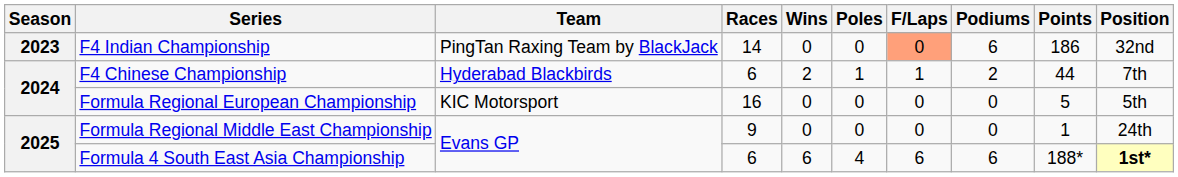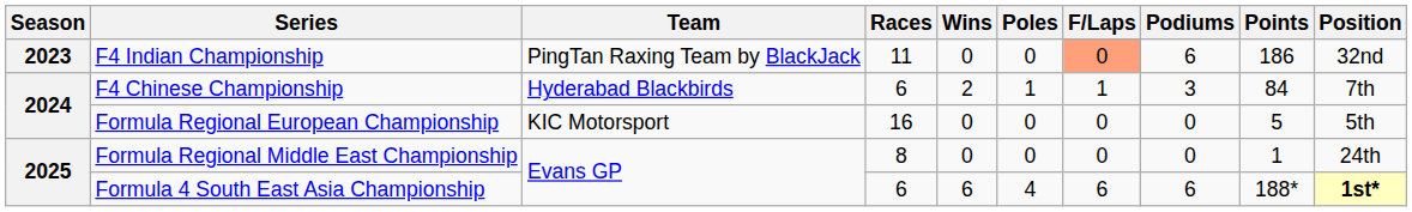F4 Indian Championship | Races: 14 -> 11
F4 Chinese Championship | Podiums: 2 -> 3
F4 Chinese Championship | Points: 44 -> 84
Formula Regional Middle East Championship | Races: 9 -> 8
